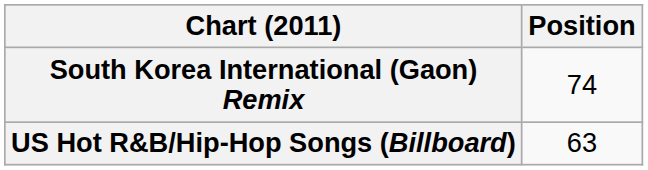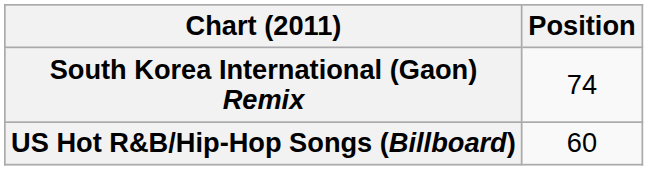US Hot R&B/Hip-Hop Songs (Billboard) | Position: 63 -> 60
